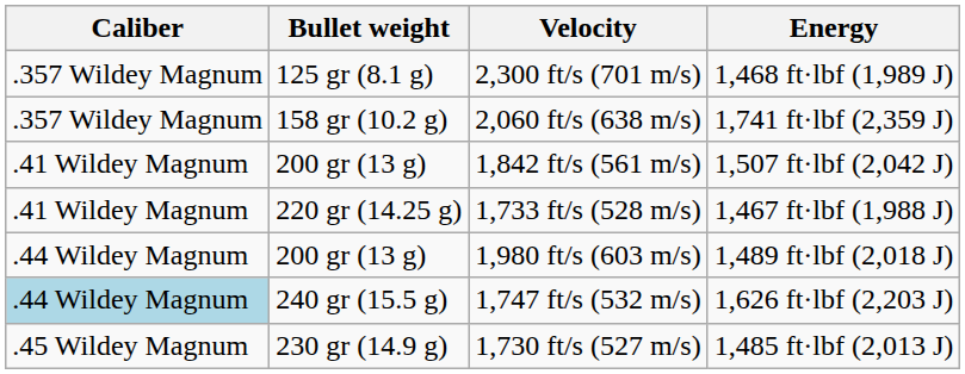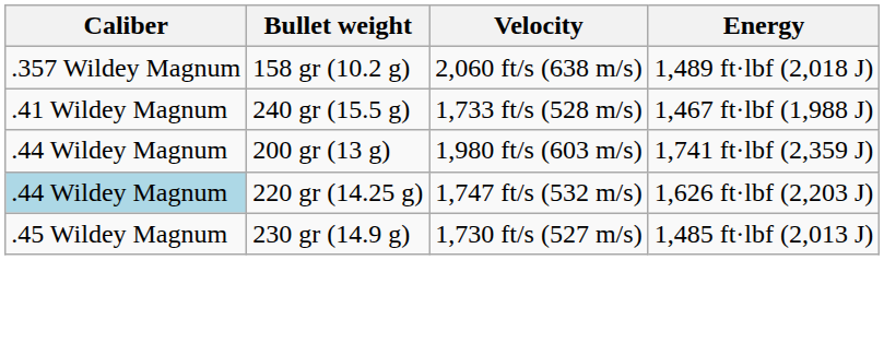- row: .357 Wildey Magnum | 125 gr (8.1 g) | 2,300 ft/s (701 m/s) | 1,468 ft·lbf (1,989 J)
2,060 ft/s (638 m/s) | Energy: 1,741 ft·lbf (2,359 J) -> 1,489 ft·lbf (2,018 J)
- row: .41 Wildey Magnum | 200 gr (13 g) | 1,842 ft/s (561 m/s) | 1,507 ft·lbf (2,042 J)
1,733 ft/s (528 m/s) | Bullet weight: 220 gr (14.25 g) -> 240 gr (15.5 g)
1,980 ft/s (603 m/s) | Energy: 1,489 ft·lbf (2,018 J) -> 1,741 ft·lbf (2,359 J)
1,747 ft/s (532 m/s) | Bullet weight: 240 gr (15.5 g) -> 220 gr (14.25 g)
